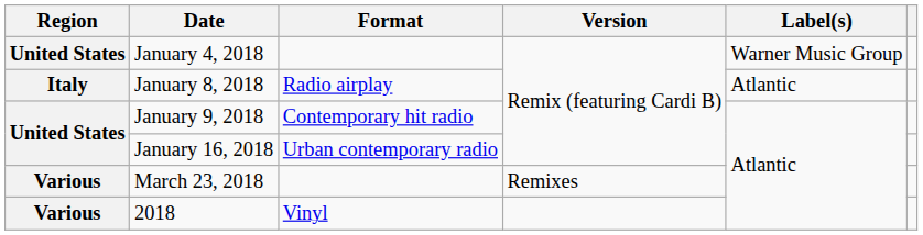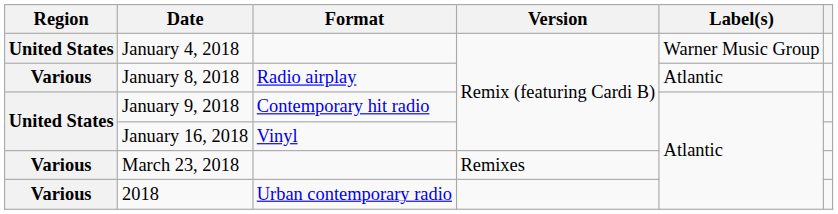January 8, 2018 | Region: Italy -> Various
January 16, 2018 | Format: Urban contemporary radio -> Vinyl
2018 | Format: Vinyl -> Urban contemporary radio
